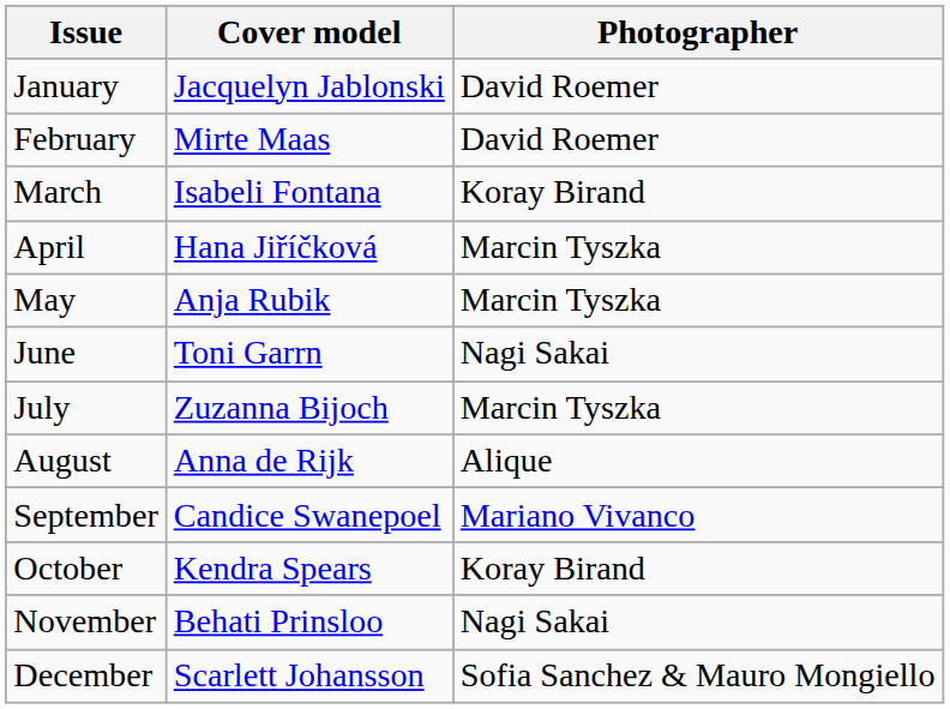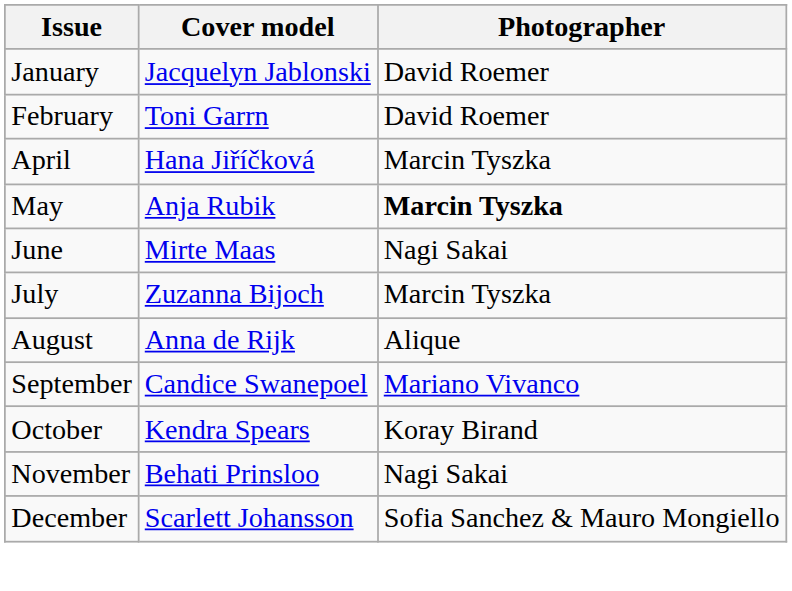February | Cover model: Mirte Maas -> Toni Garrn
- row: March | Isabeli Fontana | Koray Birand
May | Photographer: normal -> bold
June | Cover model: Toni Garrn -> Mirte Maas
